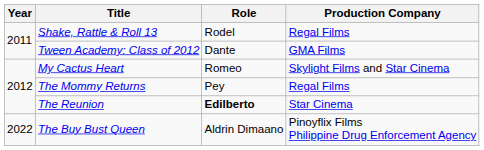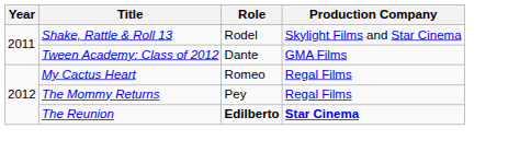Shake, Rattle & Roll 13 | Production Company: Regal Films -> Skylight Films and Star Cinema
My Cactus Heart | Production Company: Skylight Films and Star Cinema -> Regal Films
The Reunion | Production Company: normal -> bold
- row: 2022 | The Buy Bust Queen | Aldrin Dimaano | Pinoyflix Films Philippine Drug Enforcement Agency
